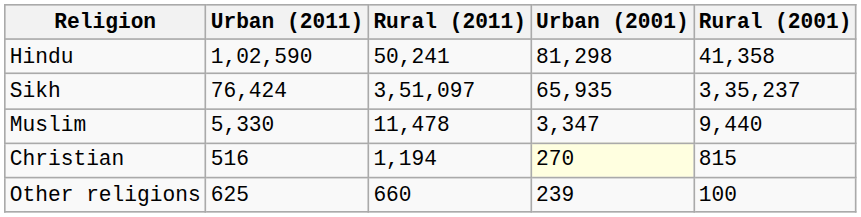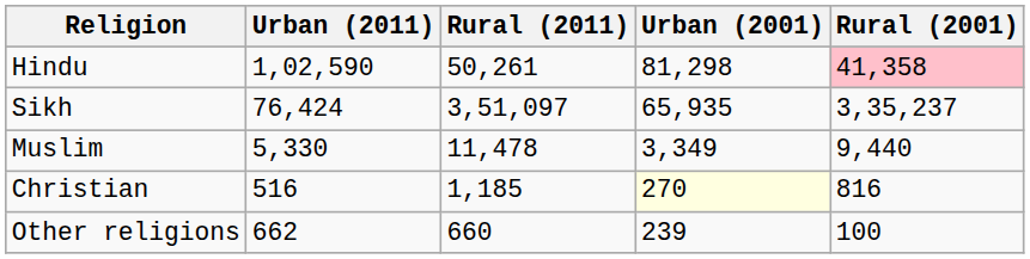Hindu | Rural (2011): 50,241 -> 50,261
Hindu | Rural (2001): no background -> pink background
Muslim | Urban (2001): 3,347 -> 3,349
Christian | Rural (2011): 1,194 -> 1,185
Christian | Rural (2001): 815 -> 816
Other religions | Urban (2011): 625 -> 662
